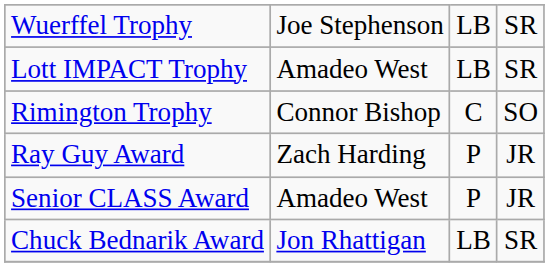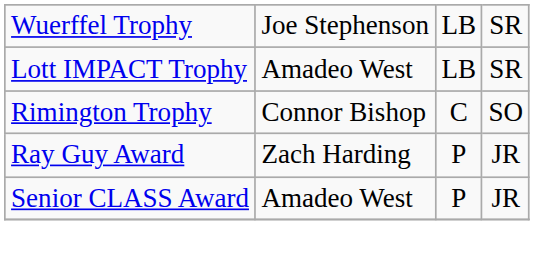- row: Chuck Bednarik Award | Jon Rhattigan | LB | SR
